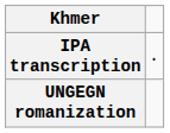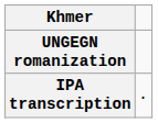rows swapped: UNGEGN romanization <-> IPA transcription
